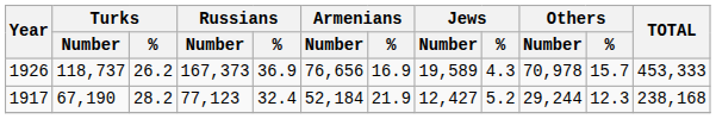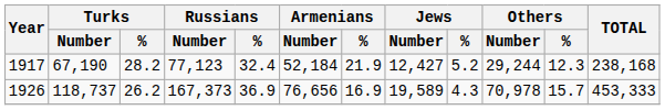rows swapped: 1917 <-> 1926
